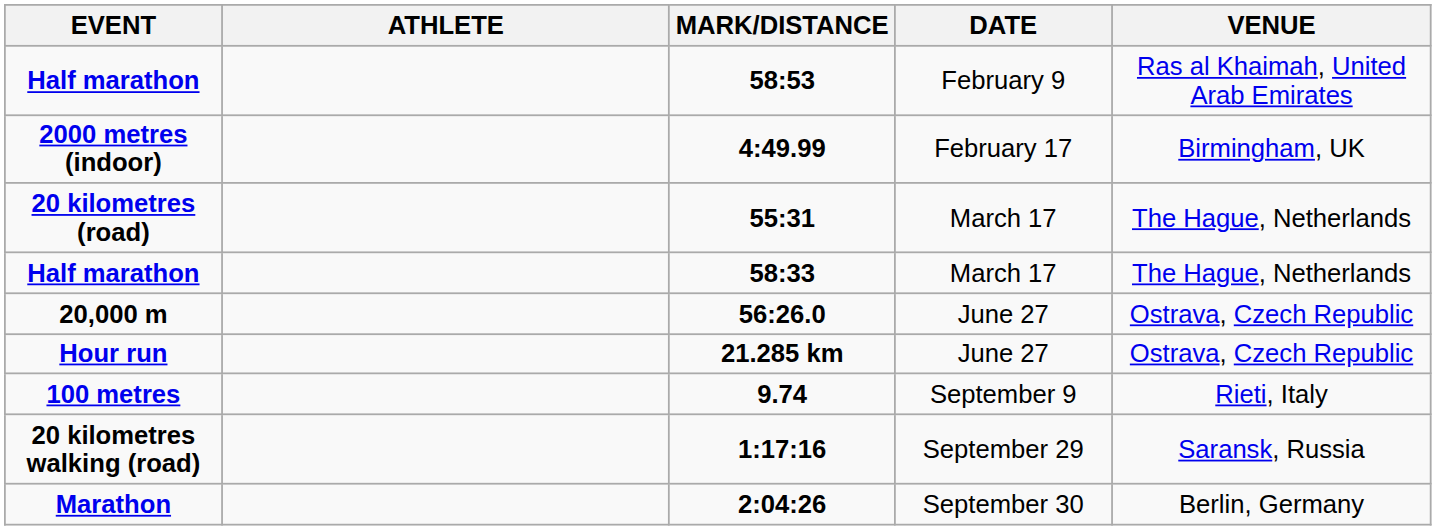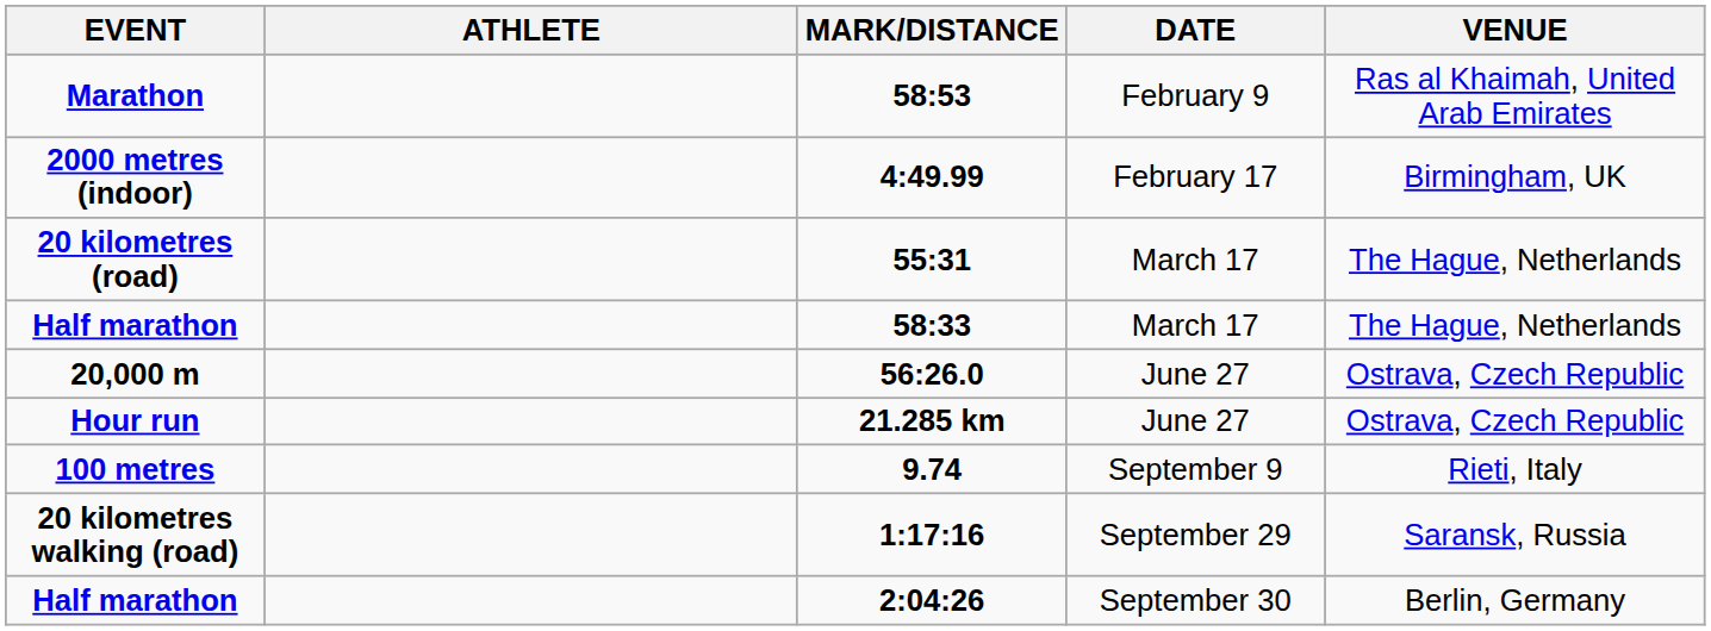58:53 | EVENT: Half marathon -> Marathon
2:04:26 | EVENT: Marathon -> Half marathon
